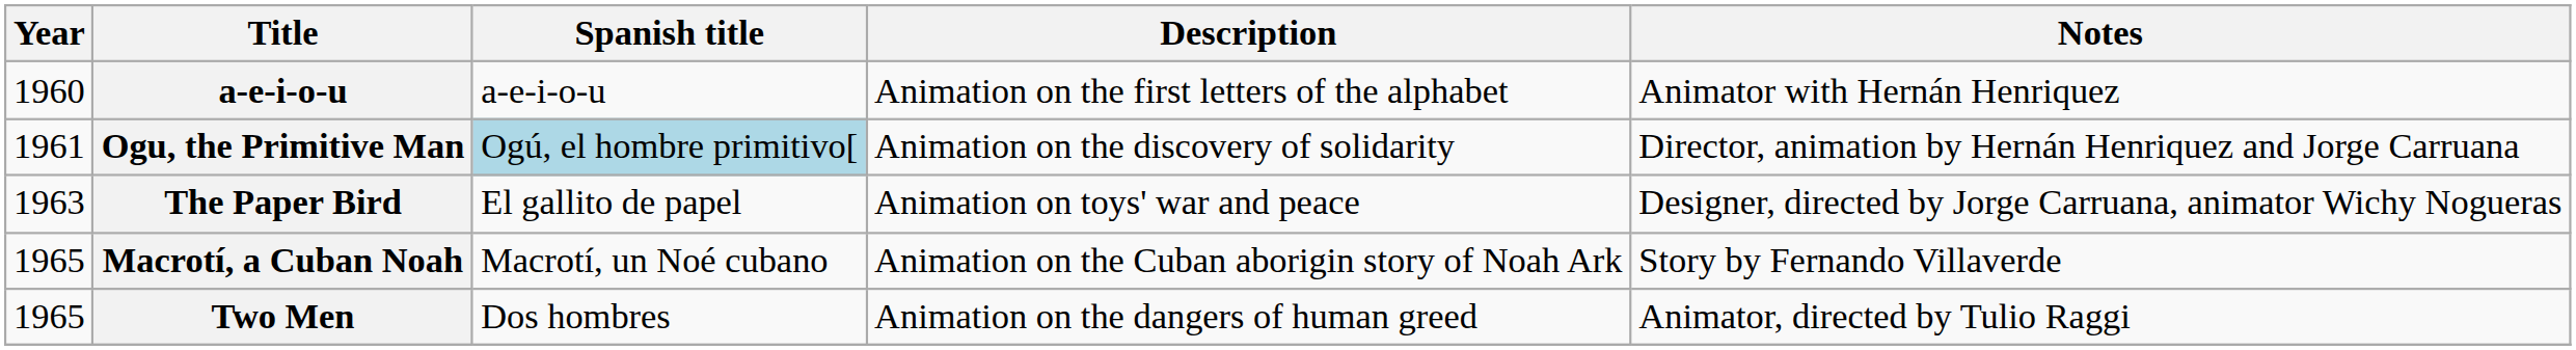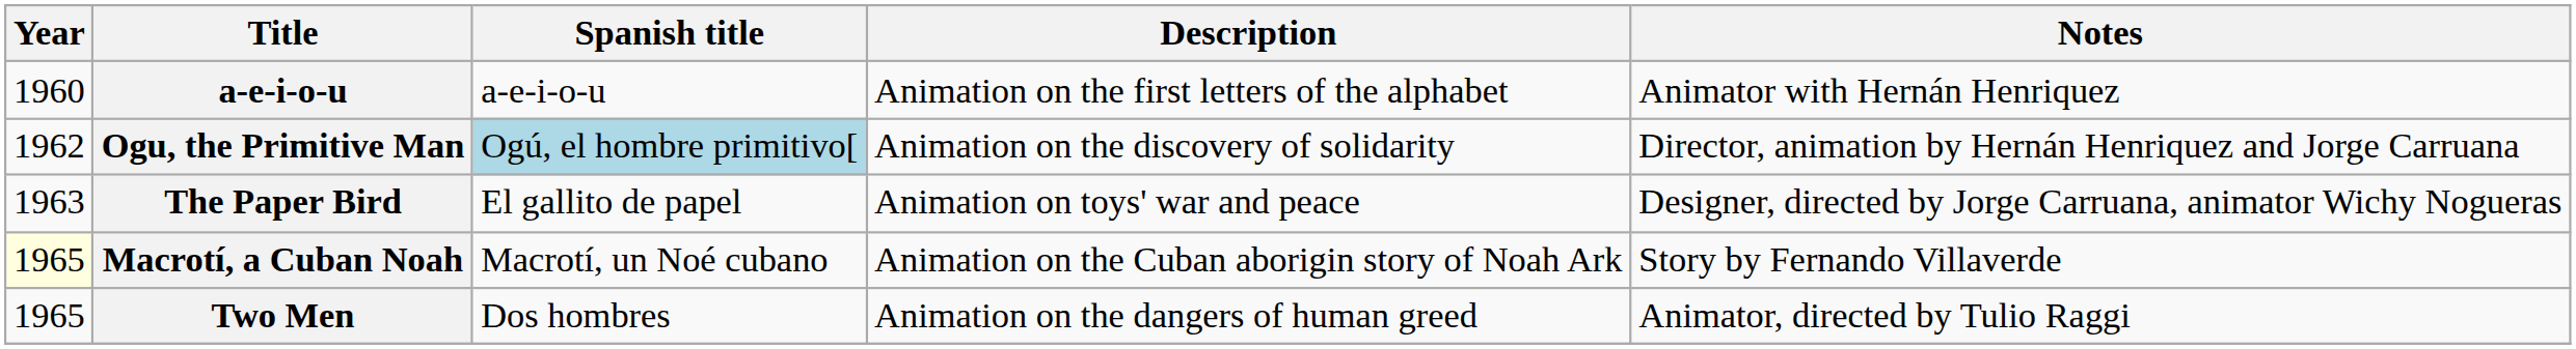Ogu, the Primitive Man | Year: 1961 -> 1962
Macrotí, a Cuban Noah | Year: no background -> lightyellow background
